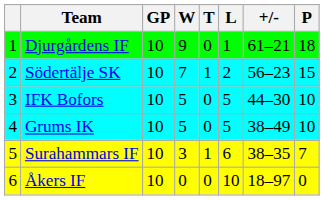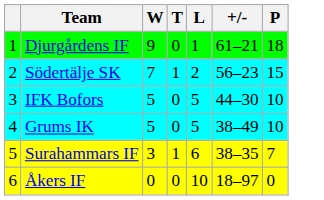- column: GP | 10 | 10 | 10 | 10 | 10 | 10
